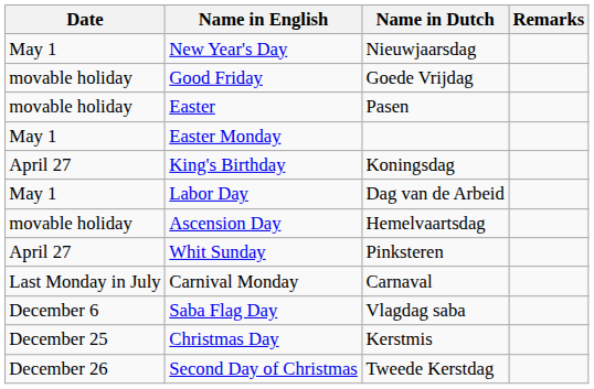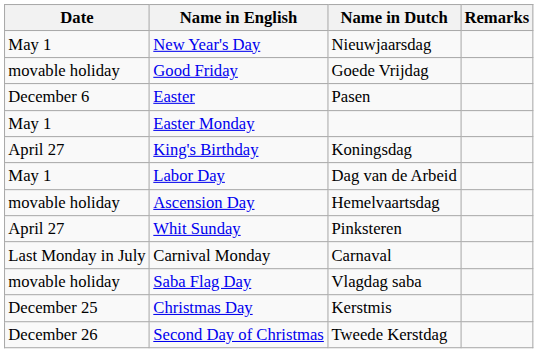Easter | Date: movable holiday -> December 6
Saba Flag Day | Date: December 6 -> movable holiday
